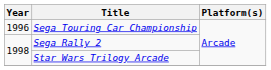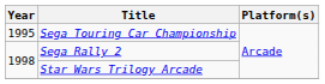Sega Touring Car Championship | Year: 1996 -> 1995
